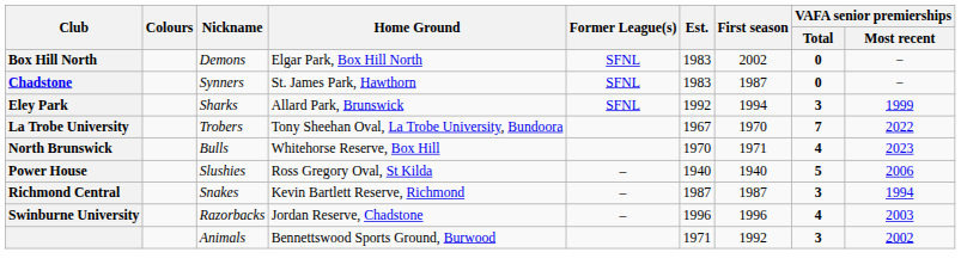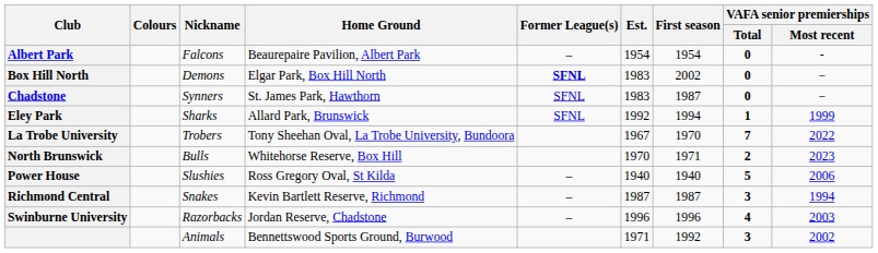+ row: Albert Park | Falcons | Beaurepaire Pavilion, Albert Park | – | 1954 | 1954 | 0 | -
Box Hill North | Former League(s): normal -> bold
Eley Park | VAFA senior premierships / Total: 3 -> 1
North Brunswick | VAFA senior premierships / Total: 4 -> 2
